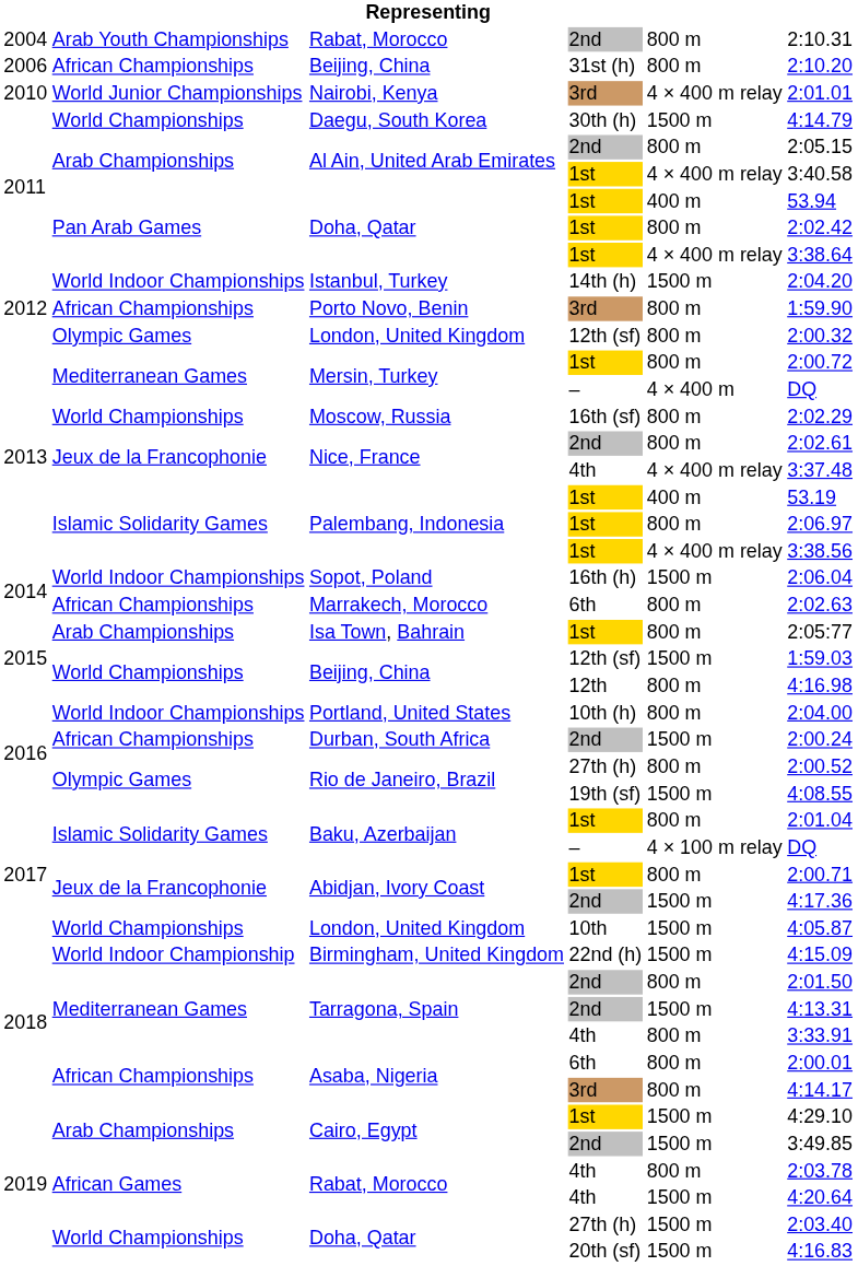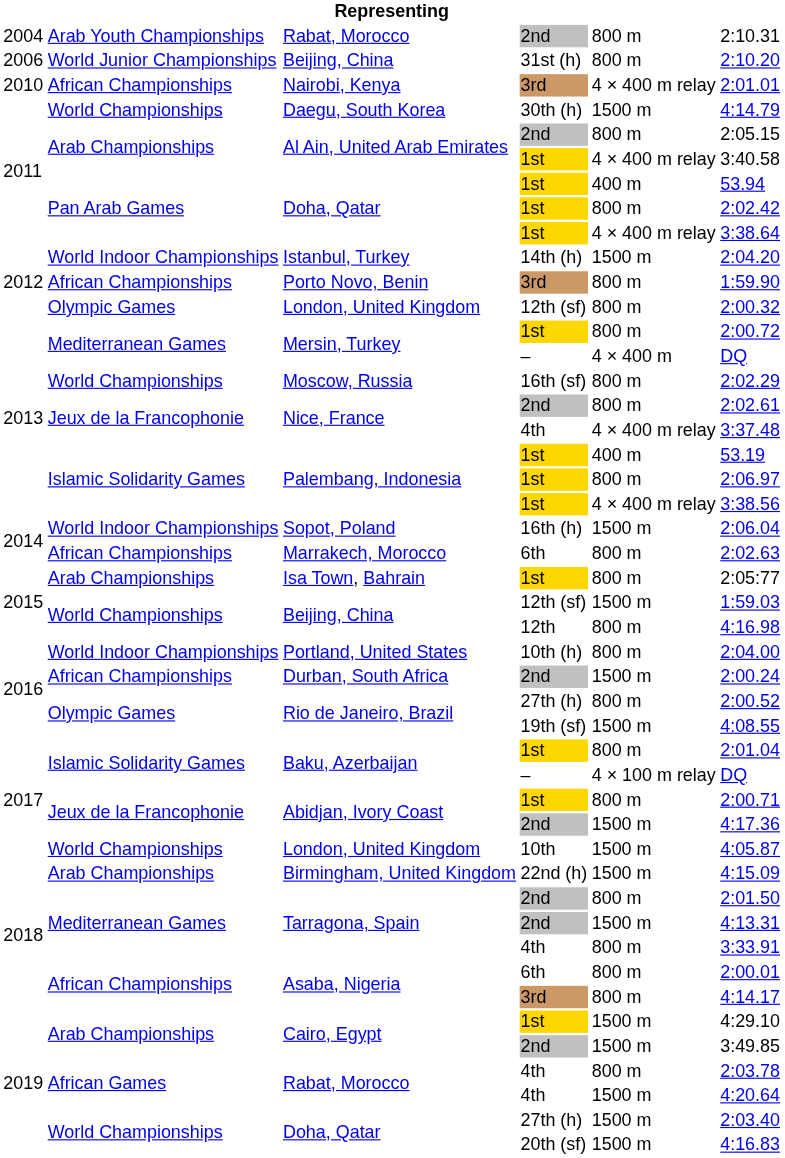Beijing, China / 31st (h) | column 2: African Championships -> World Junior Championships
Nairobi, Kenya | column 2: World Junior Championships -> African Championships
Birmingham, United Kingdom | column 2: World Indoor Championship -> Arab Championships
